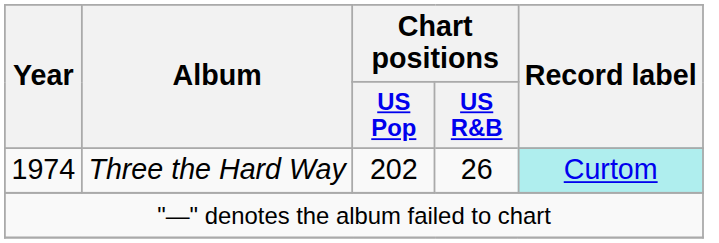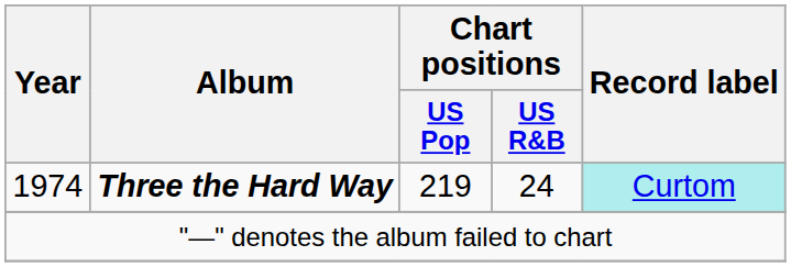1974 | Album: normal -> bold
1974 | Chart positions / US Pop: 202 -> 219
1974 | Chart positions / US R&B: 26 -> 24
